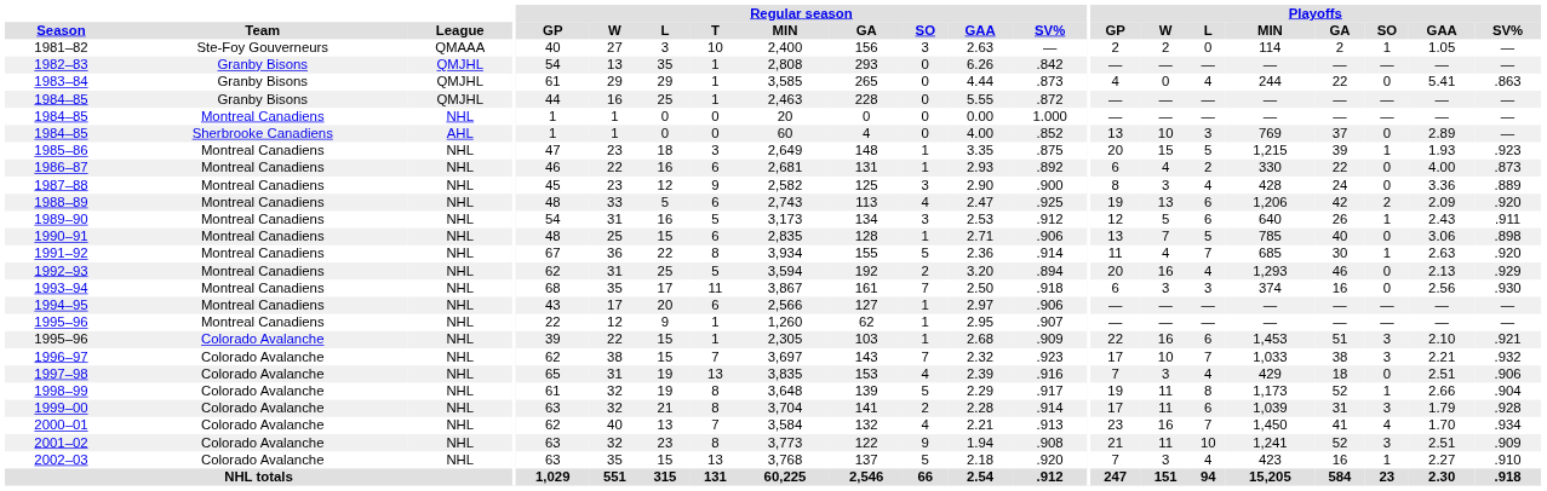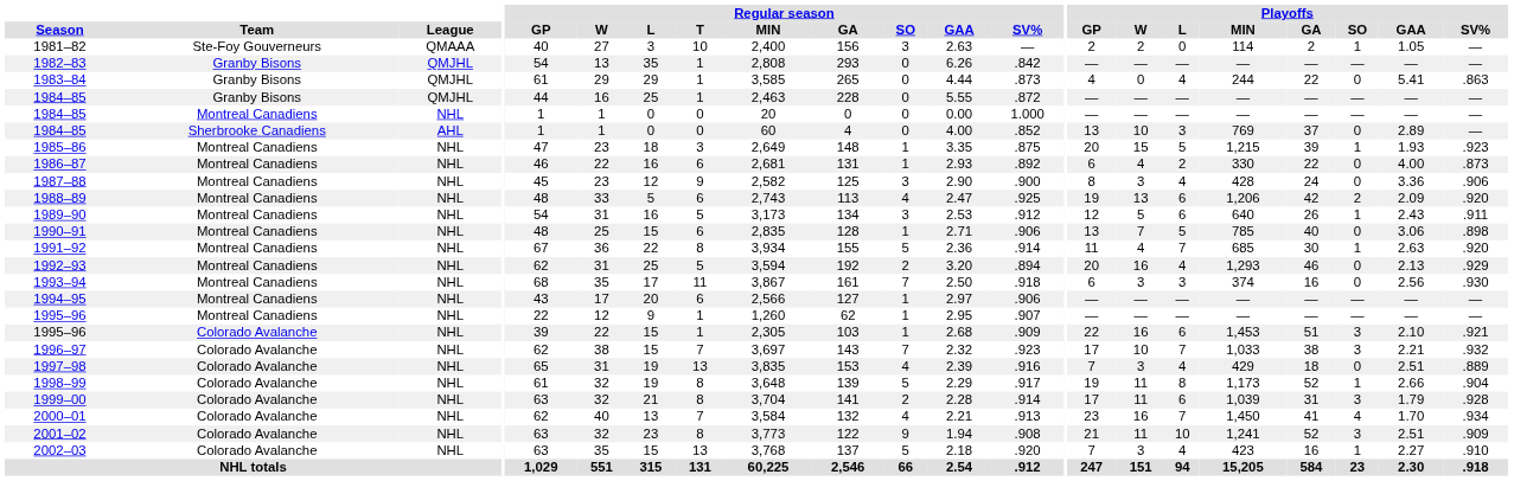1987–88 | Playoffs / SV%: .889 -> .906
1997–98 | Playoffs / SV%: .906 -> .889
